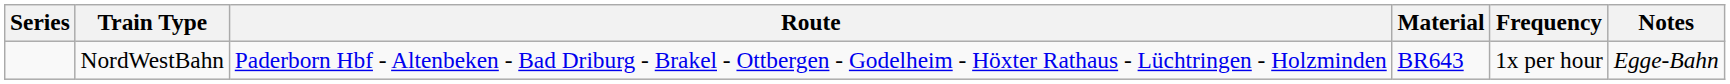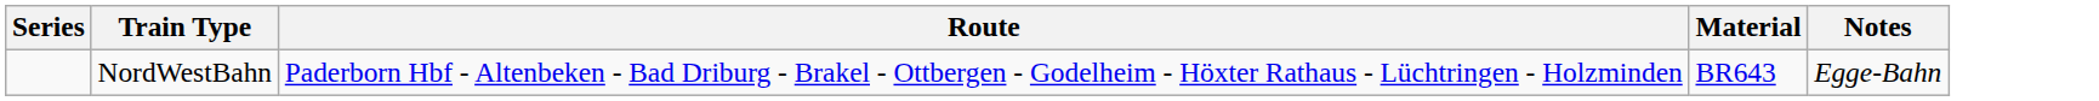- column: Frequency | 1x per hour
